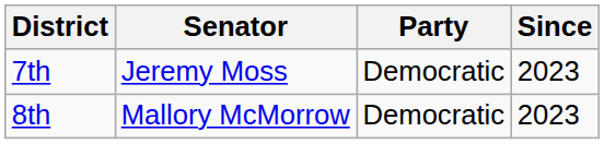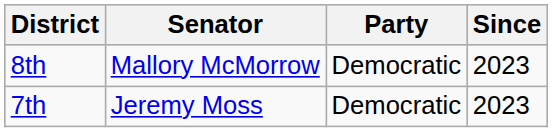rows swapped: 7th <-> 8th
